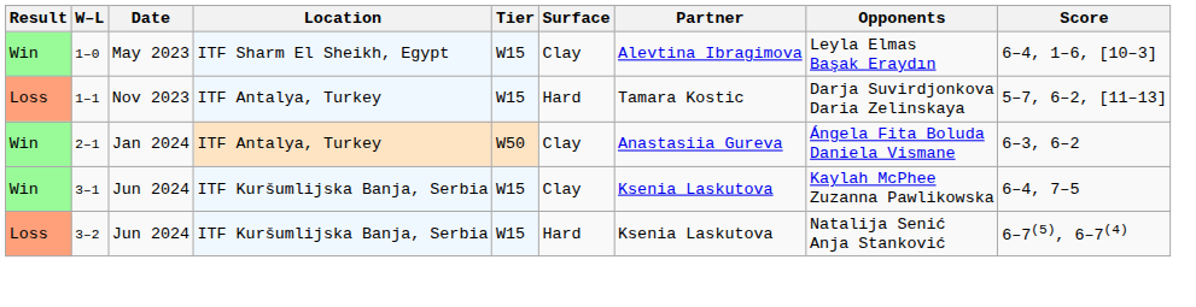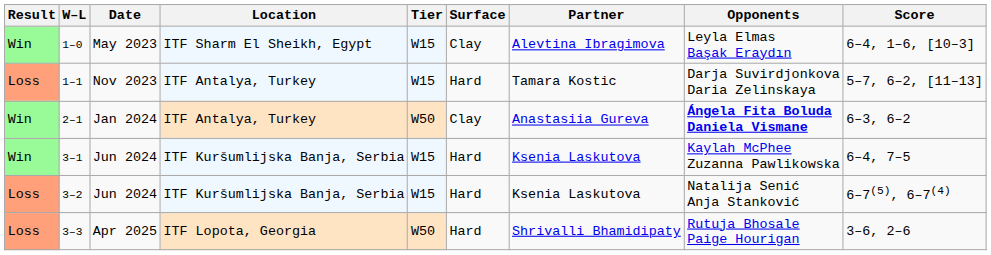2–1 | Opponents: normal -> bold
3–1 | Surface: Clay -> Hard
+ row: Loss | 3–3 | Apr 2025 | ITF Lopota, Georgia | W50 | Hard | Shrivalli Bhamidipaty | Rutuja Bhosale Paige Hourigan | 3–6, 2–6
